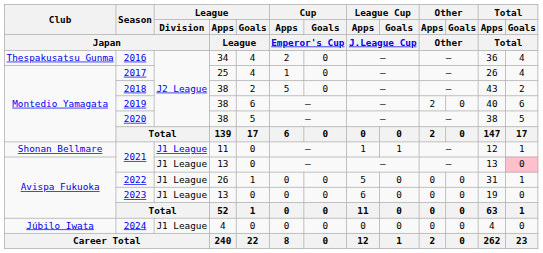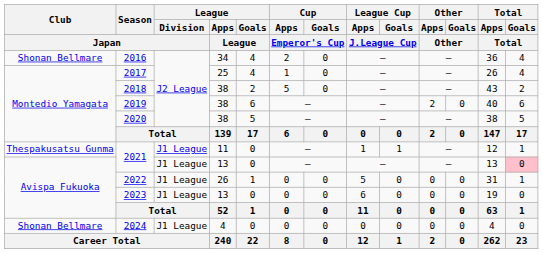2016 | Club / Japan: Thespakusatsu Gunma -> Shonan Bellmare
2021 / 11 | Club / Japan: Shonan Bellmare -> Thespakusatsu Gunma
2024 | Club / Japan: Júbilo Iwata -> Shonan Bellmare
